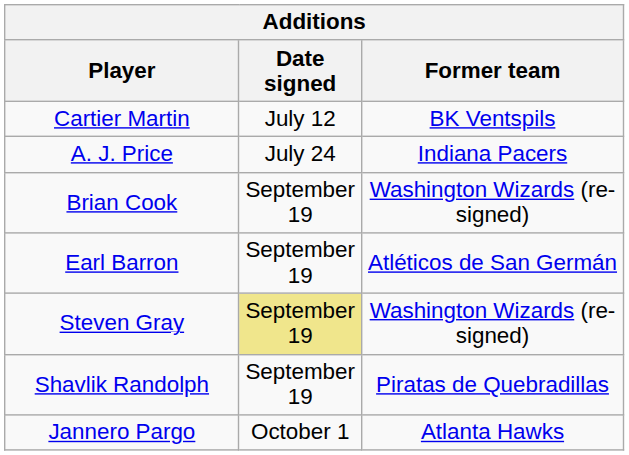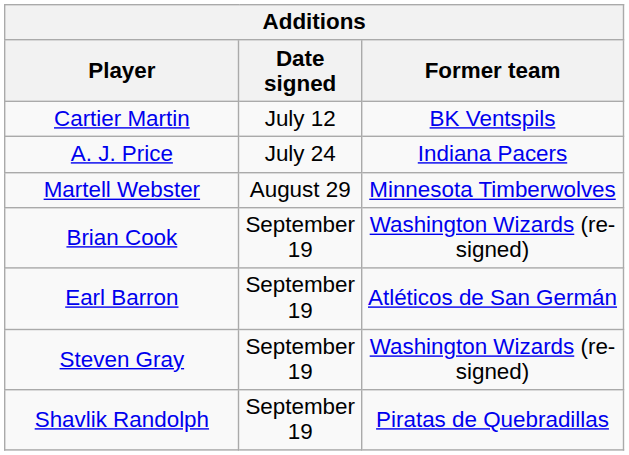+ row: Martell Webster | August 29 | Minnesota Timberwolves
Steven Gray | Date signed: khaki background -> no background
- row: Jannero Pargo | October 1 | Atlanta Hawks
